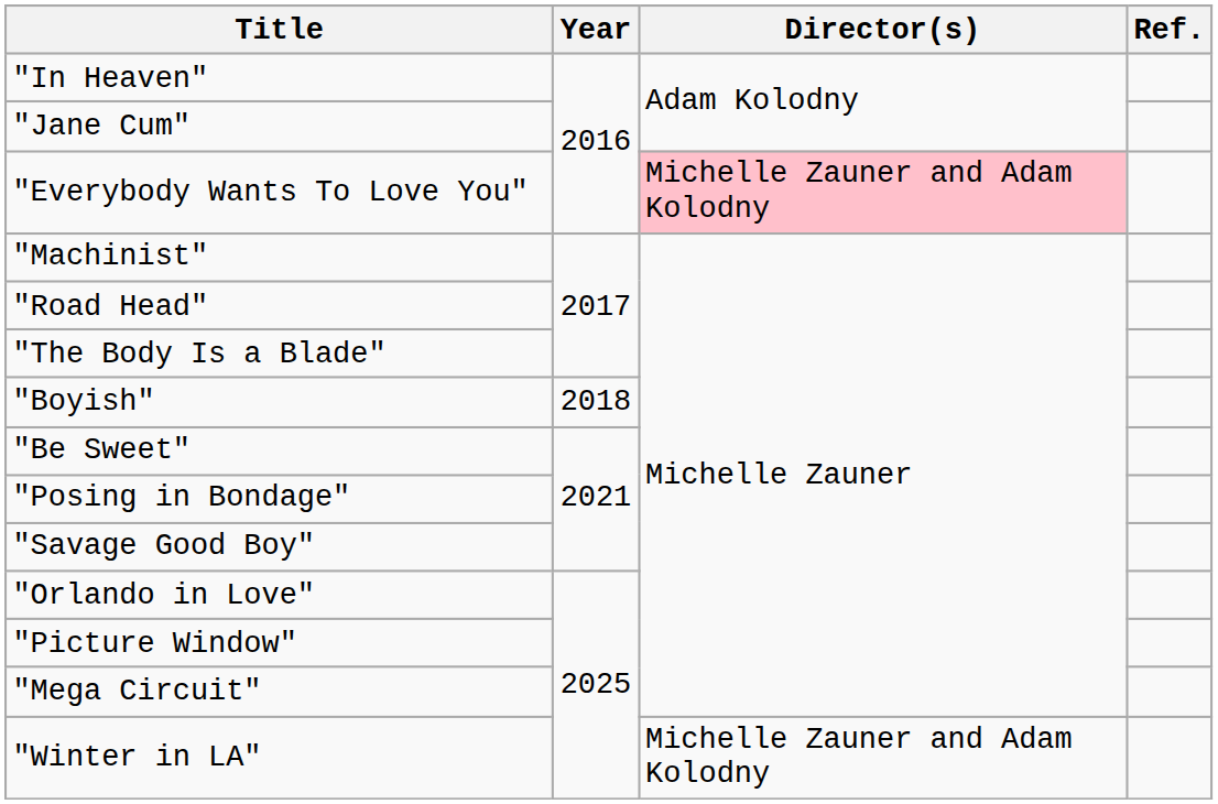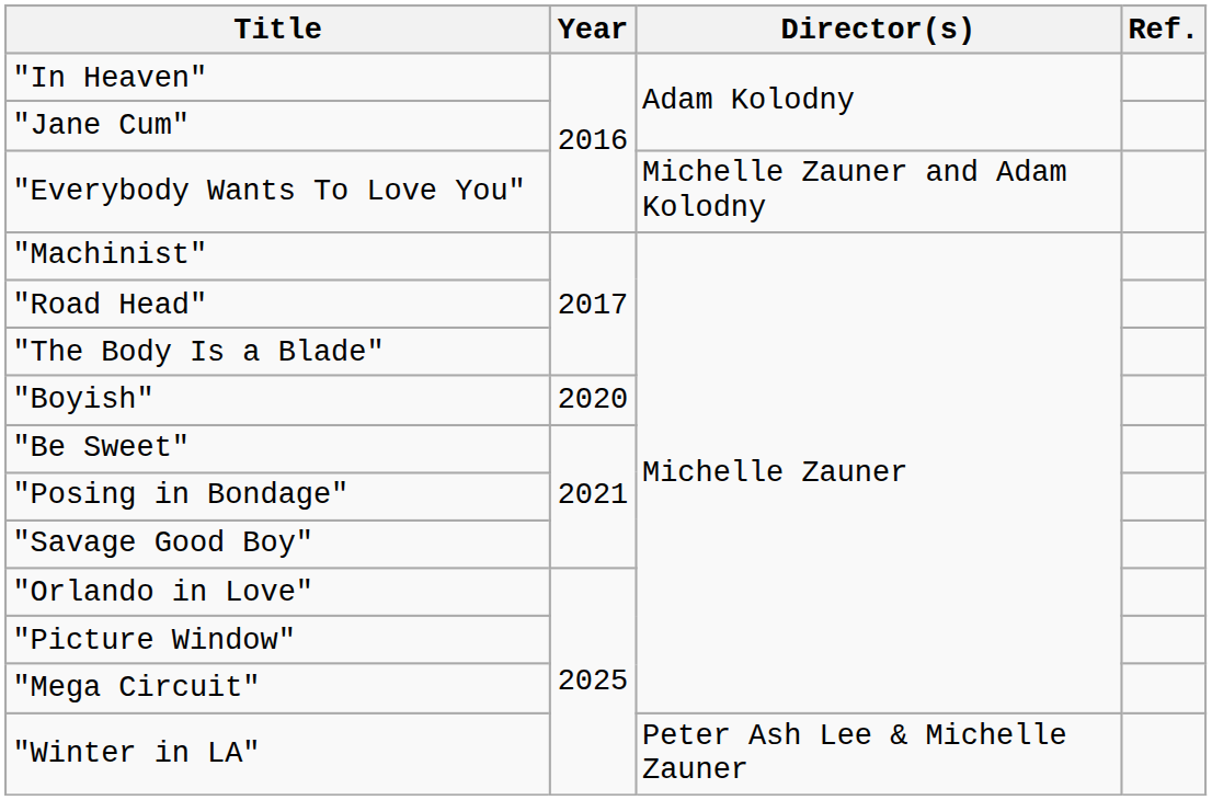"Everybody Wants To Love You" | Director(s): pink background -> no background
"Boyish" | Year: 2018 -> 2020
"Winter in LA" | Director(s): Michelle Zauner and Adam Kolodny -> Peter Ash Lee & Michelle Zauner
